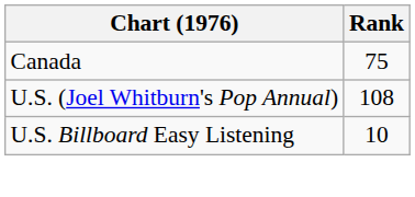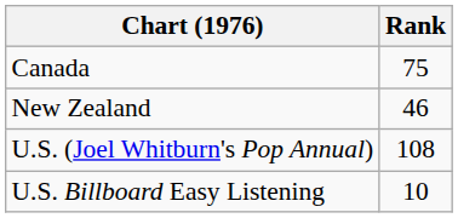+ row: New Zealand | 46
